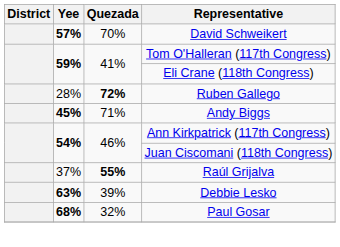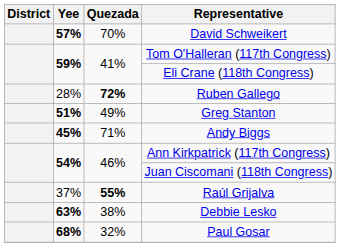+ row: 51% | 49% | Greg Stanton
Debbie Lesko | Quezada: 39% -> 38%
